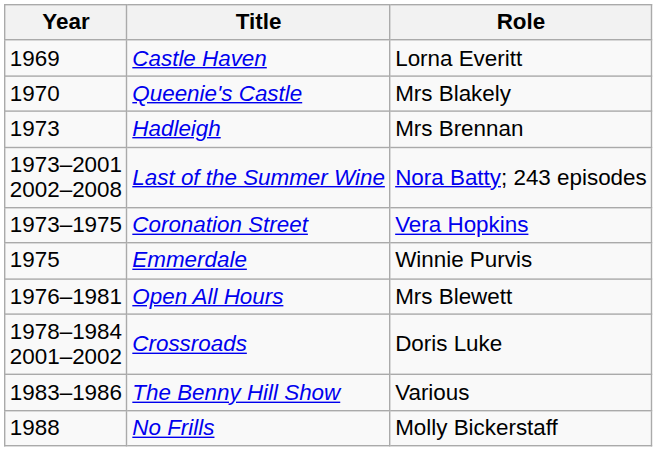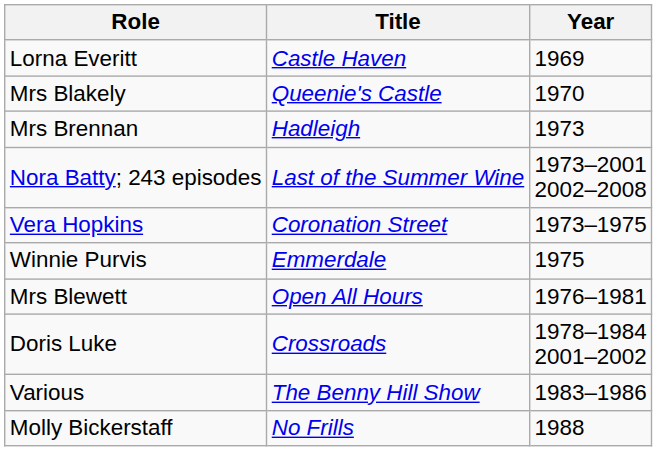columns swapped: Year <-> Role
